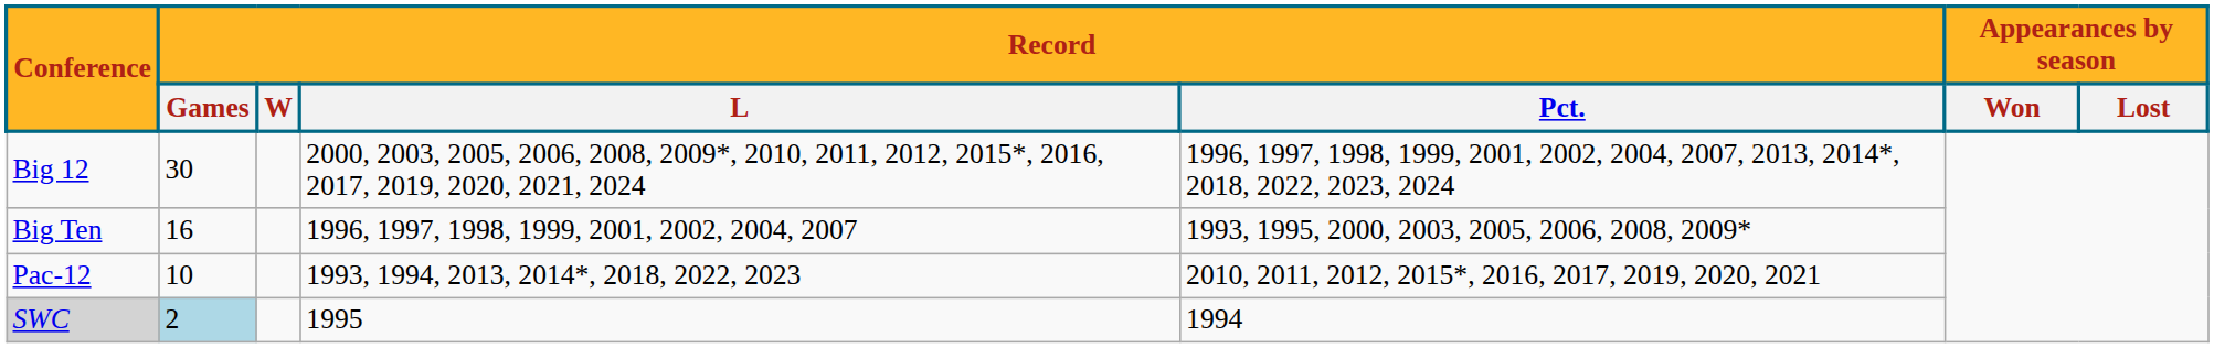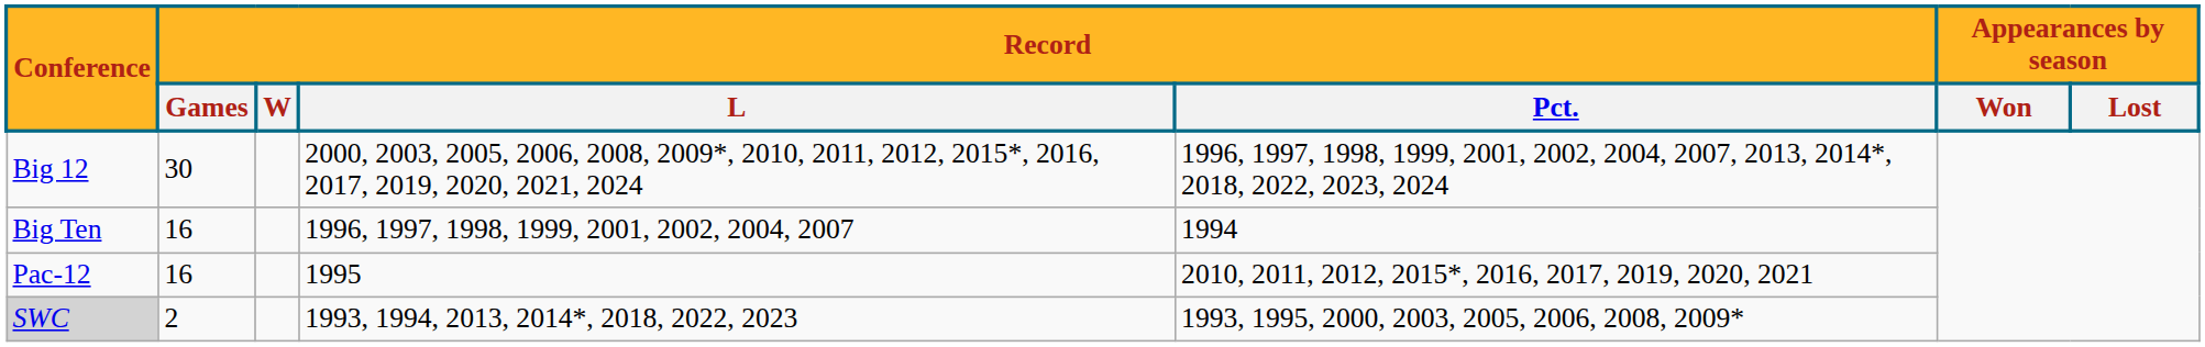Big Ten | Record / Pct.: 1993, 1995, 2000, 2003, 2005, 2006, 2008, 2009* -> 1994
Pac-12 | Record / Games: 10 -> 16
Pac-12 | Record / L: 1993, 1994, 2013, 2014*, 2018, 2022, 2023 -> 1995
SWC | Record / Games: lightblue background -> no background
SWC | Record / L: 1995 -> 1993, 1994, 2013, 2014*, 2018, 2022, 2023
SWC | Record / Pct.: 1994 -> 1993, 1995, 2000, 2003, 2005, 2006, 2008, 2009*
